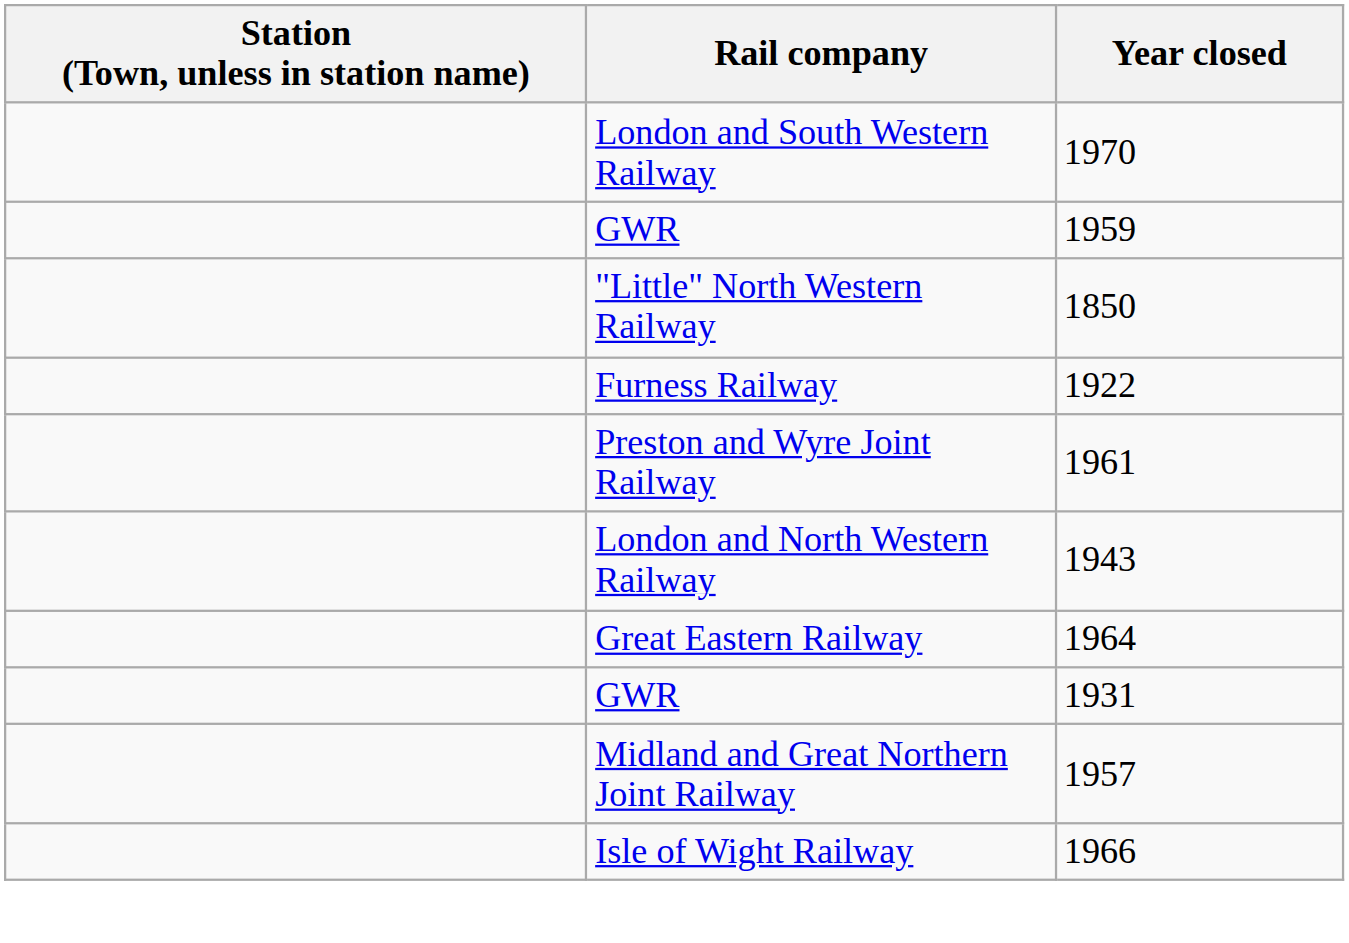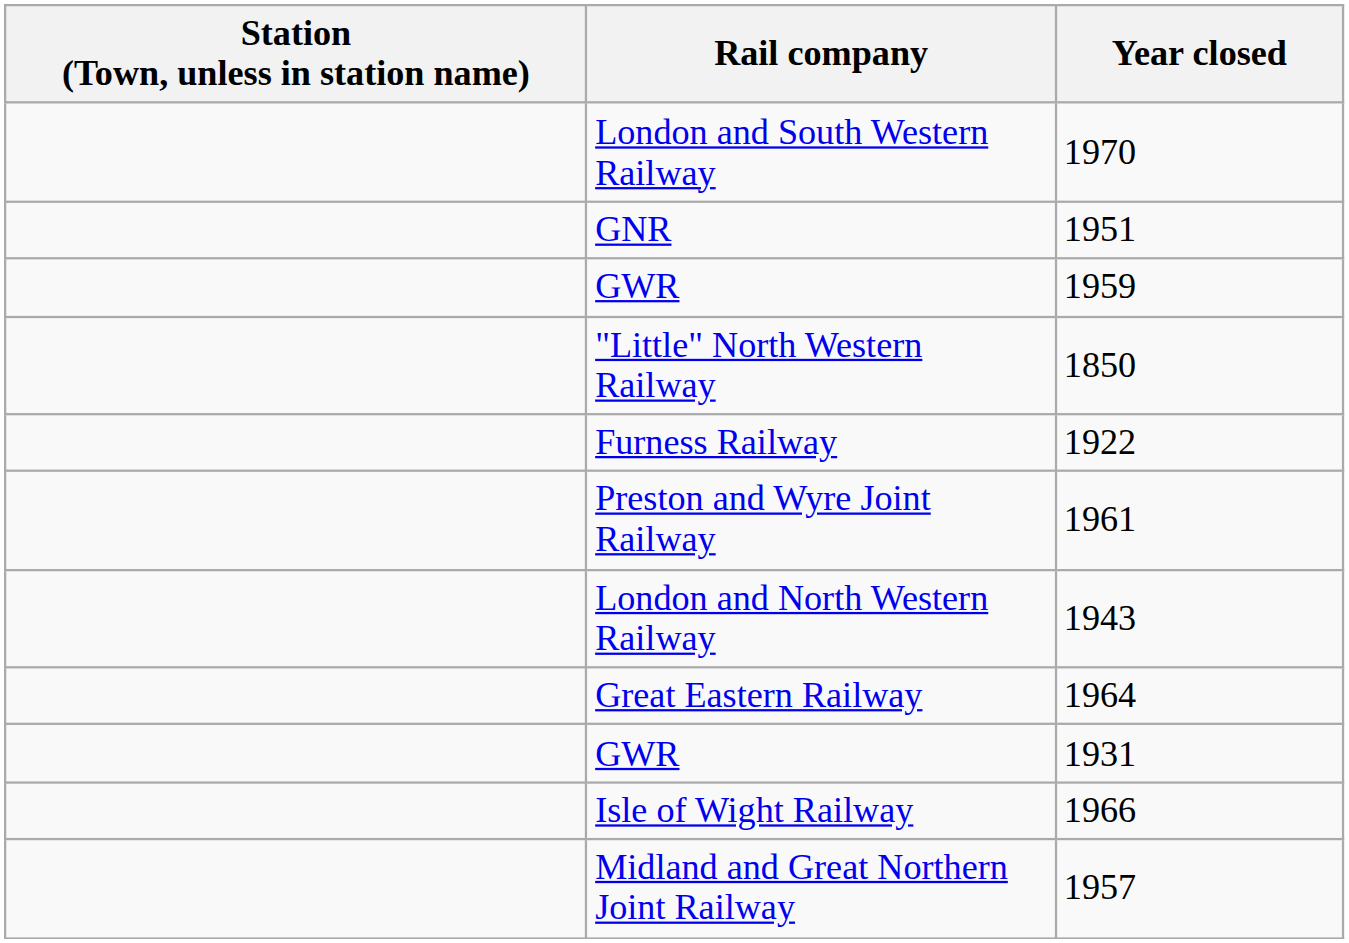+ row: GNR | 1951
rows swapped: Isle of Wight Railway <-> Midland and Great Northern Joint Railway
